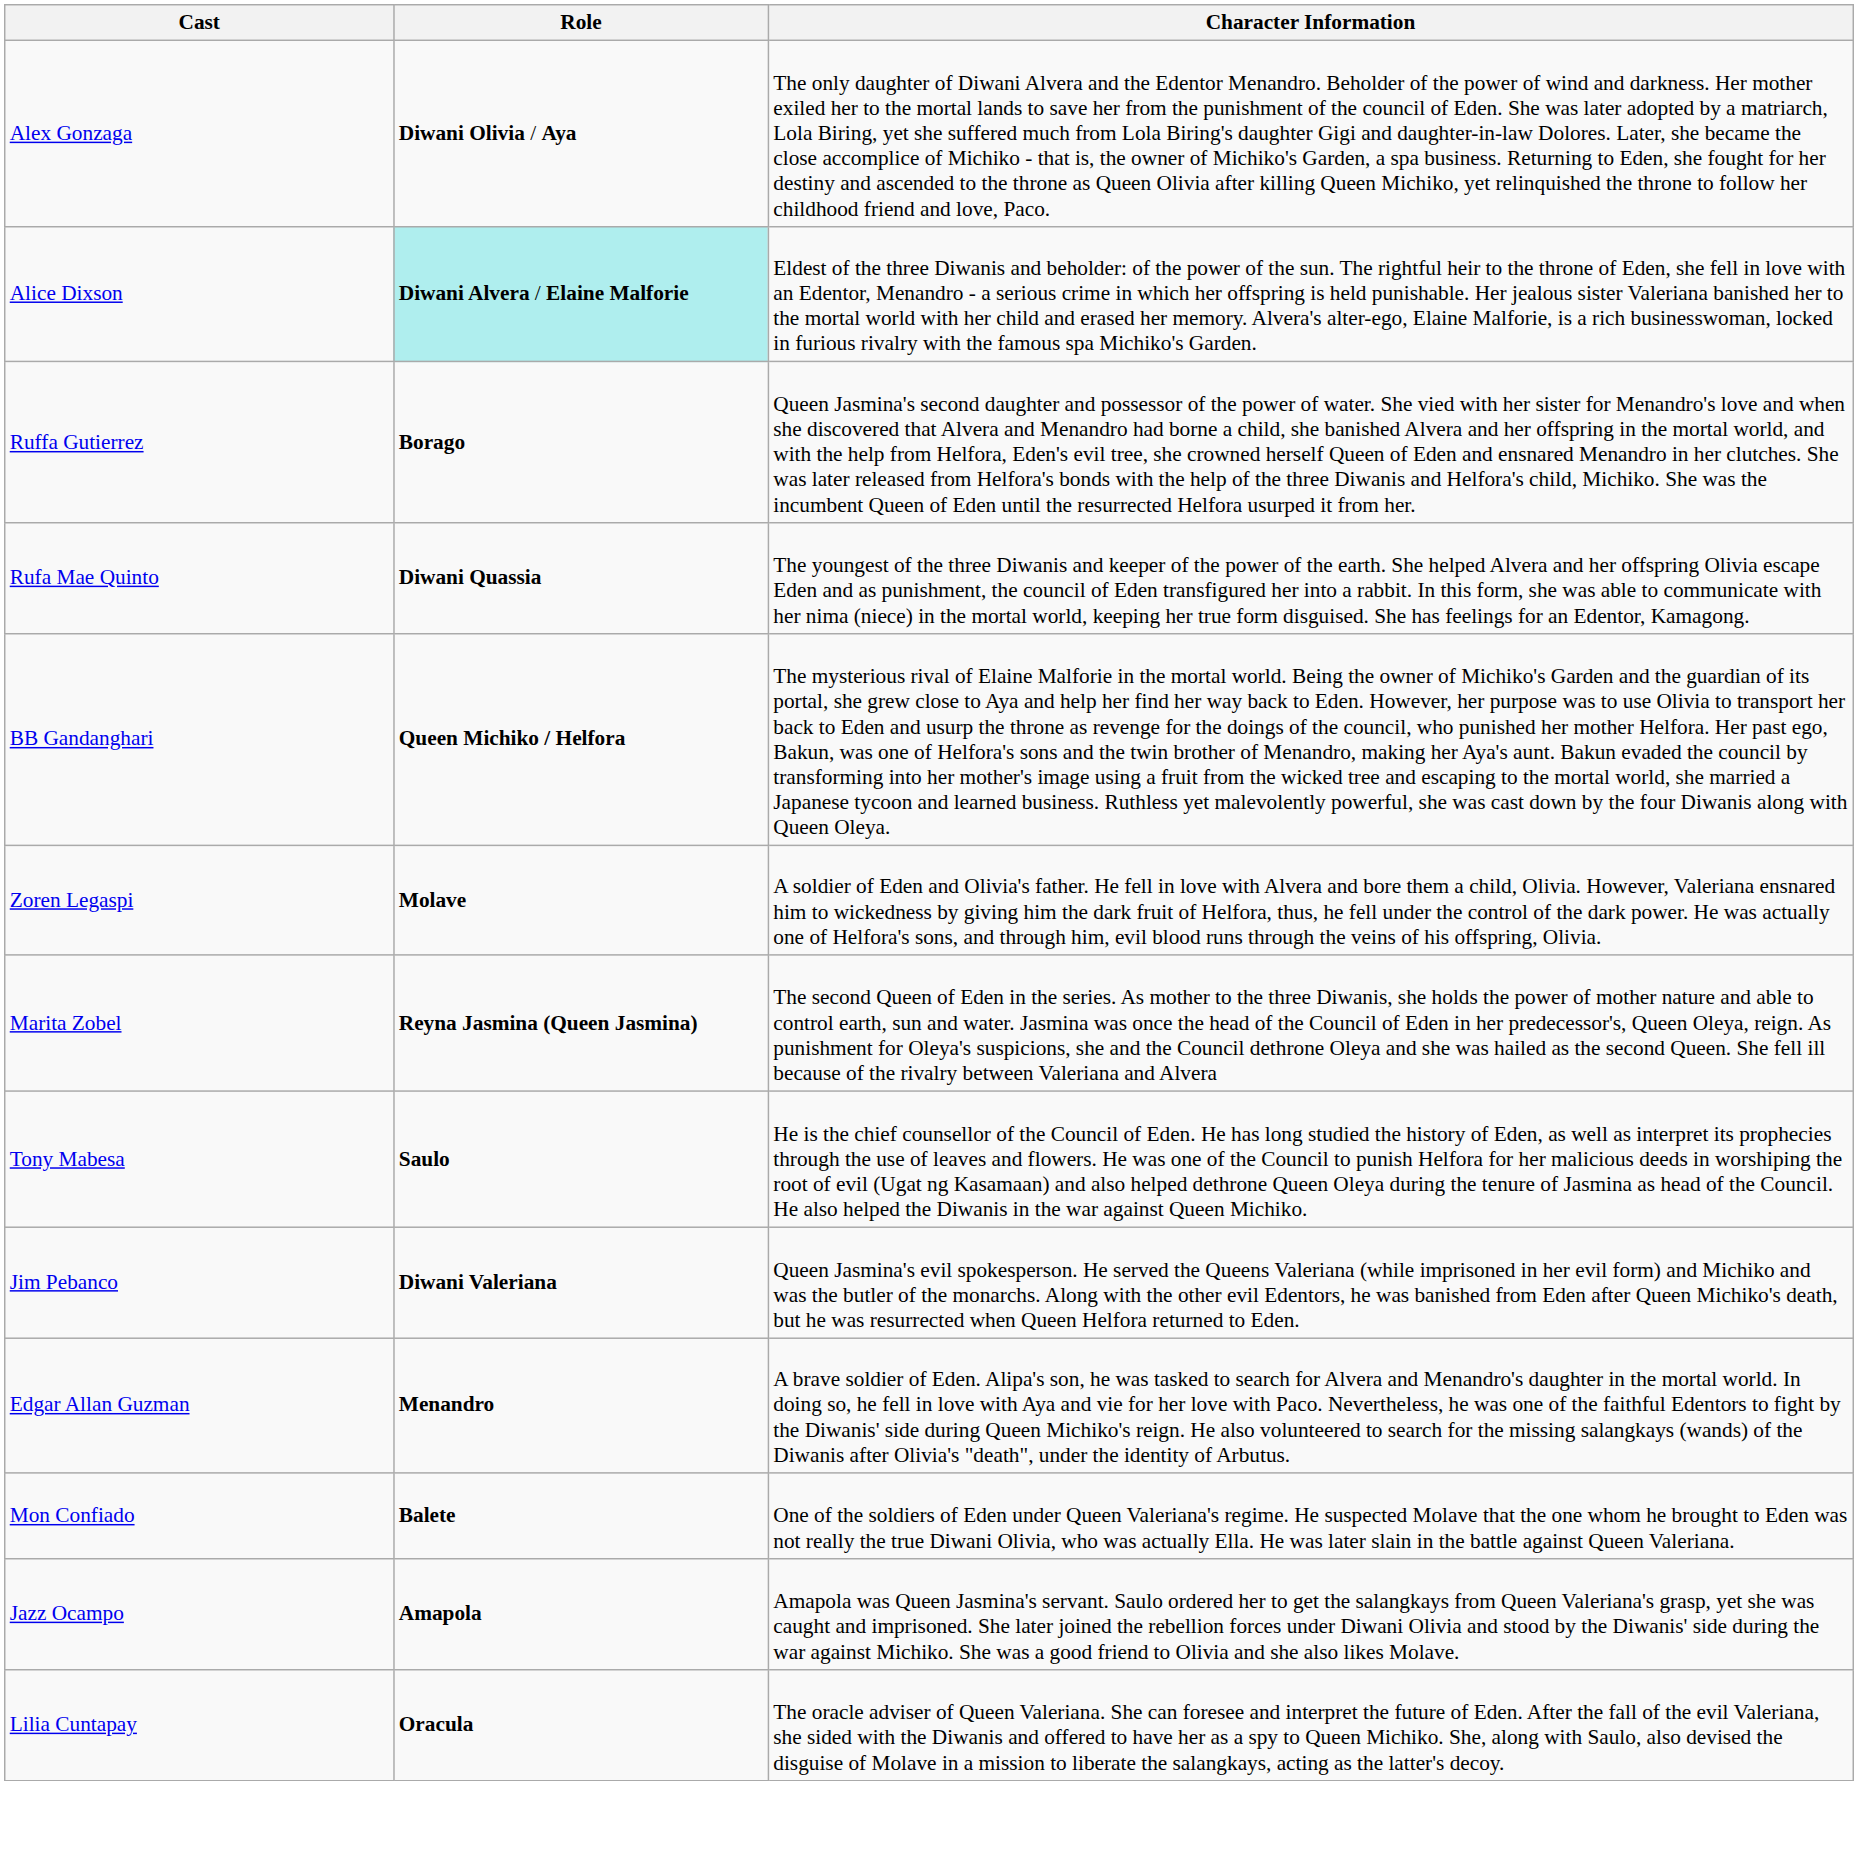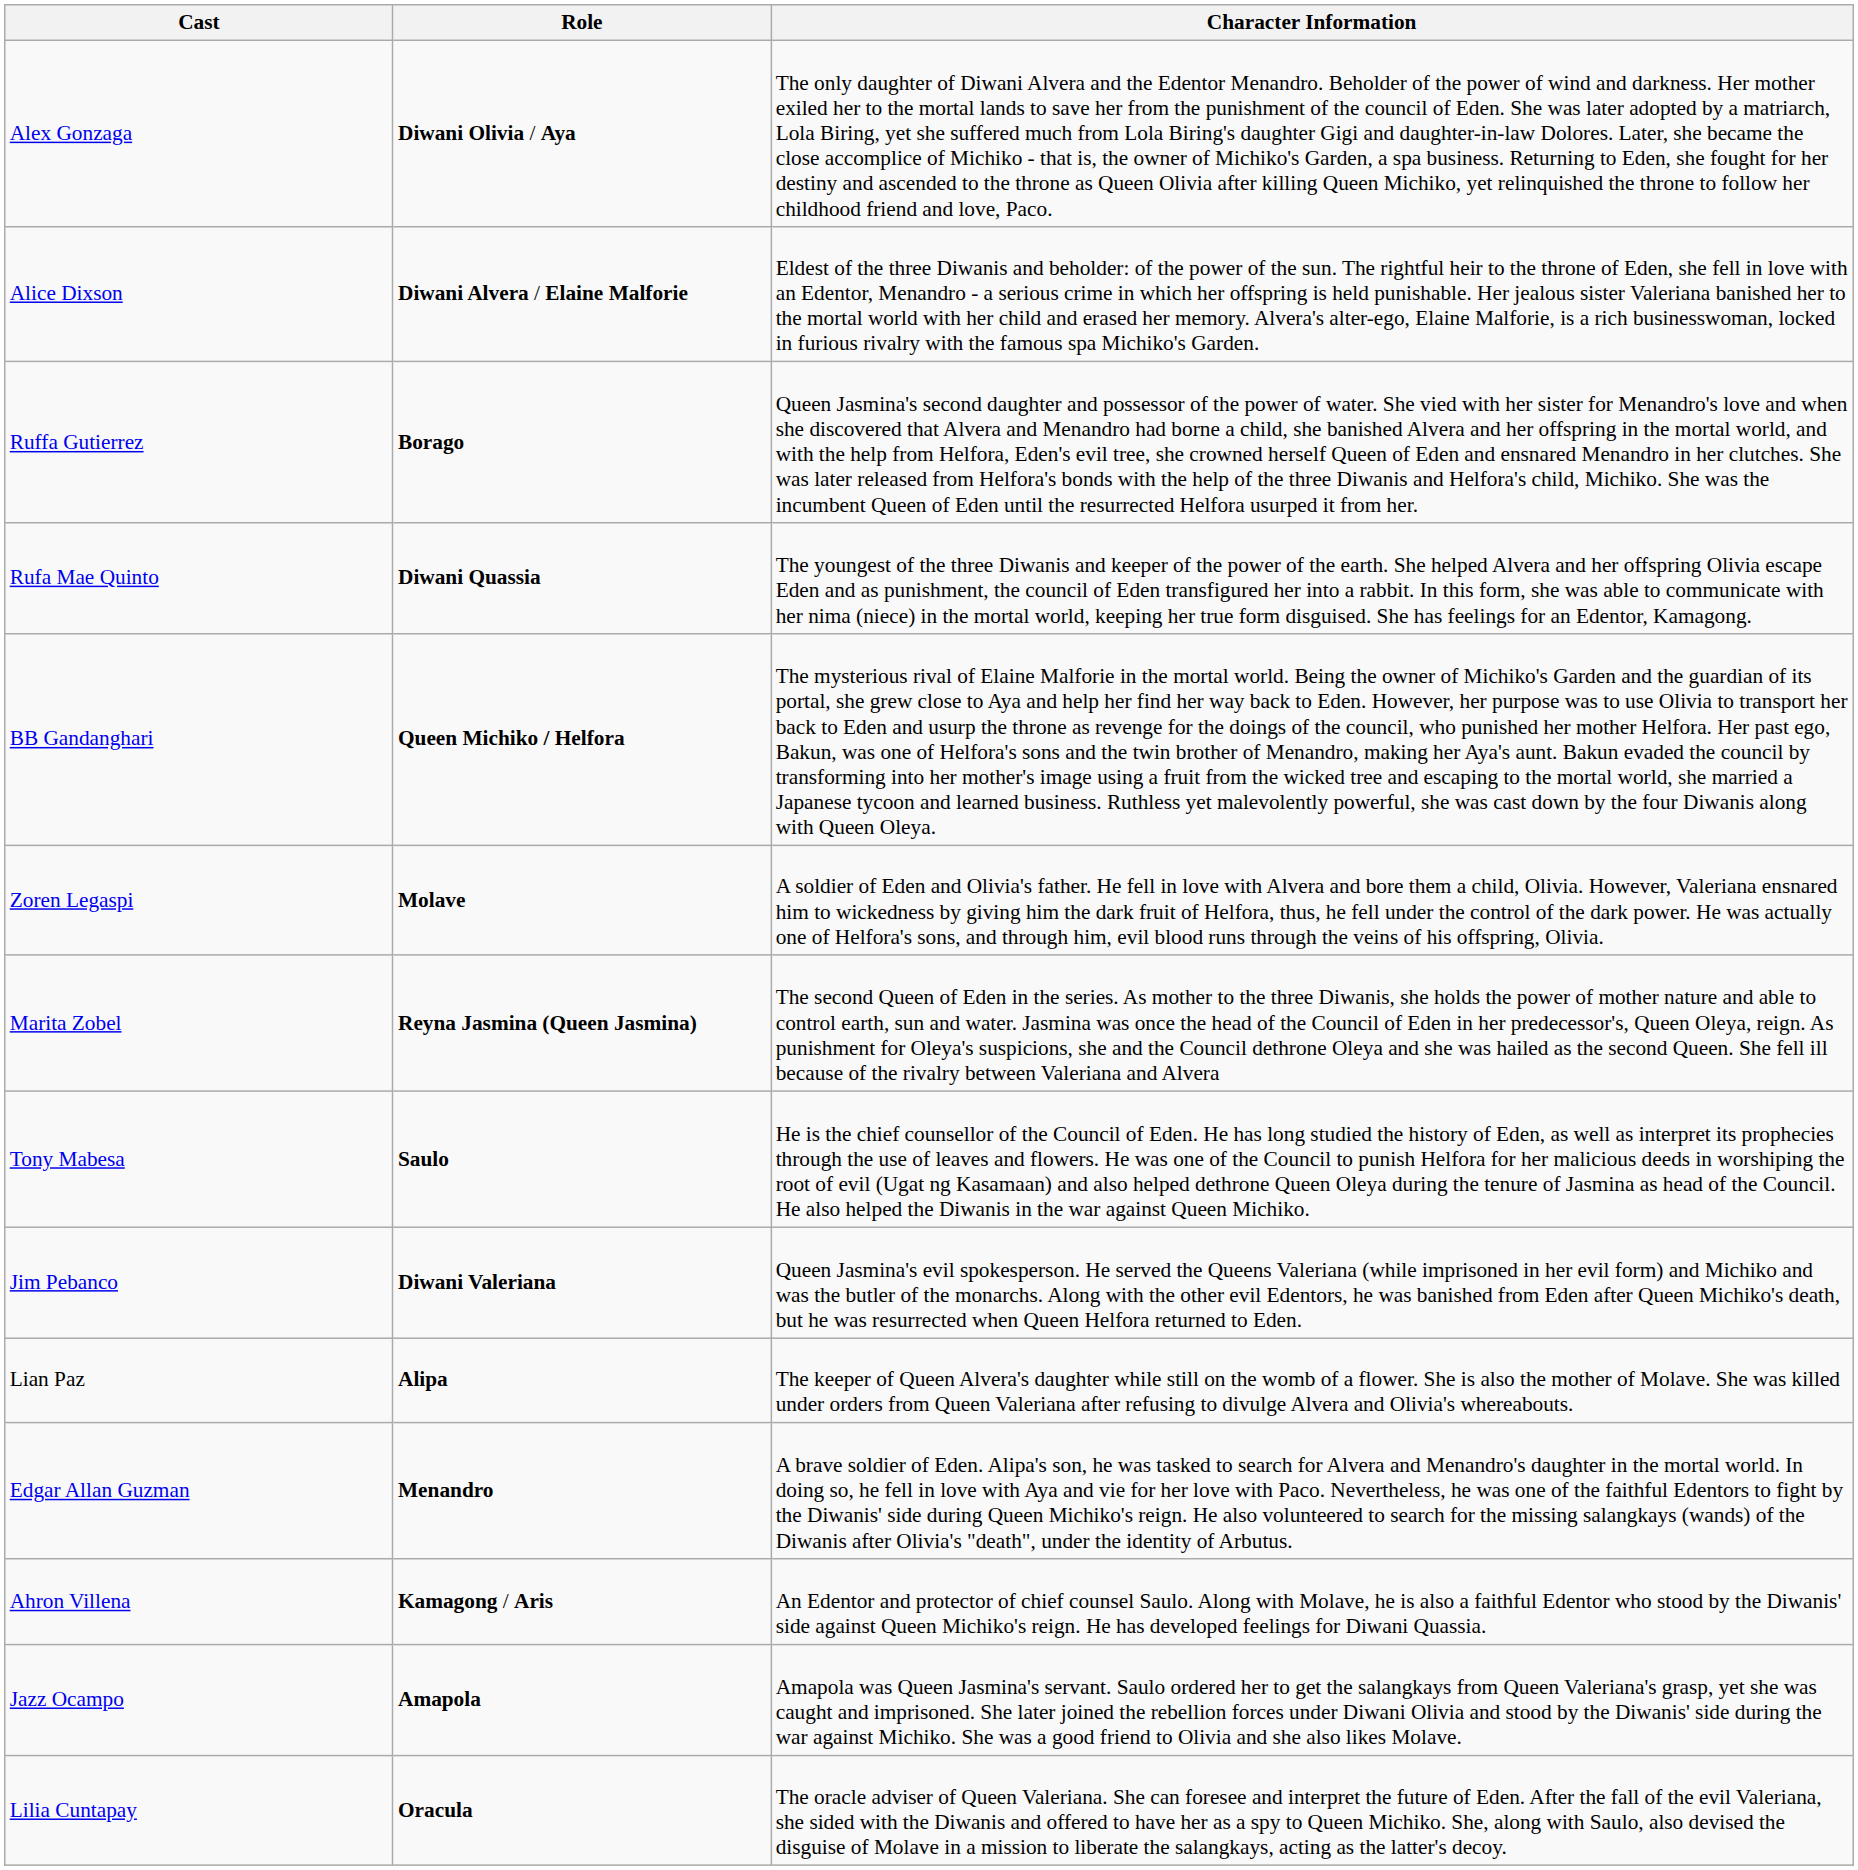Alice Dixson | Role: paleturquoise background -> no background
+ row: Lian Paz | Alipa | The keeper of Queen Alvera's daughter while still on the womb of a flower. She is also the mother of Molave. She was killed under orders from Queen Valeriana after refusing to divulge Alvera and Olivia's whereabouts.
+ row: Ahron Villena | Kamagong / Aris | An Edentor and protector of chief counsel Saulo. Along with Molave, he is also a faithful Edentor who stood by the Diwanis' side against Queen Michiko's reign. He has developed feelings for Diwani Quassia.
- row: Mon Confiado | Balete | One of the soldiers of Eden under Queen Valeriana's regime. He suspected Molave that the one whom he brought to Eden was not really the true Diwani Olivia, who was actually Ella. He was later slain in the battle against Queen Valeriana.
